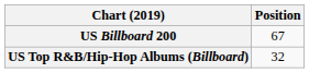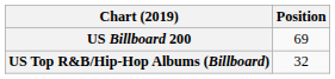US Billboard 200 | Position: 67 -> 69
